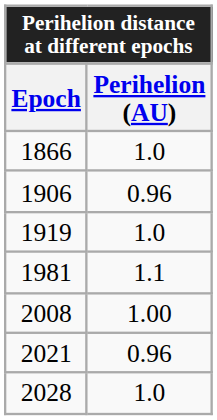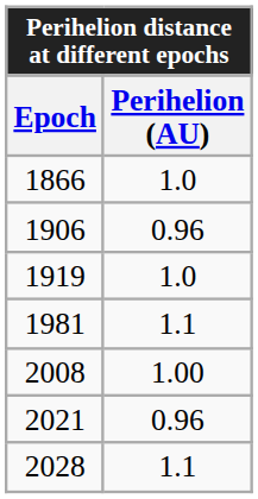2028 | Perihelion (AU): 1.0 -> 1.1
